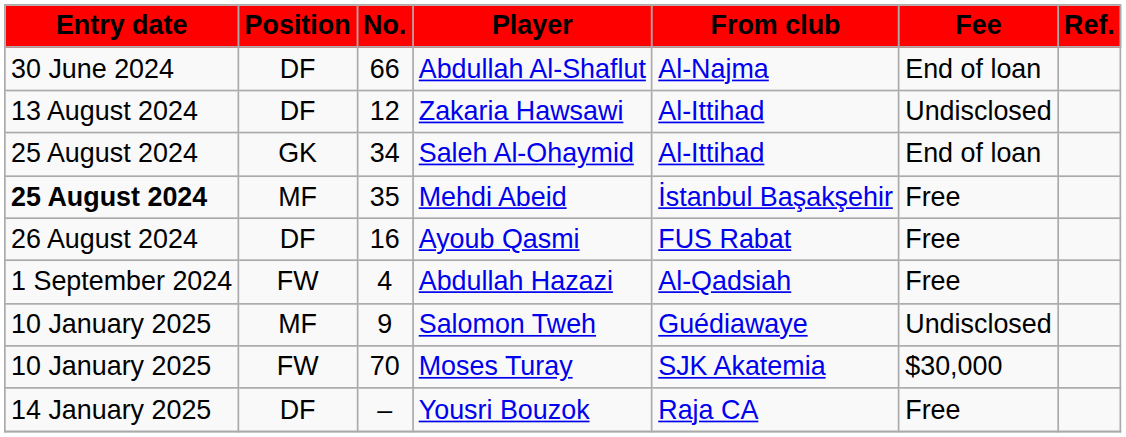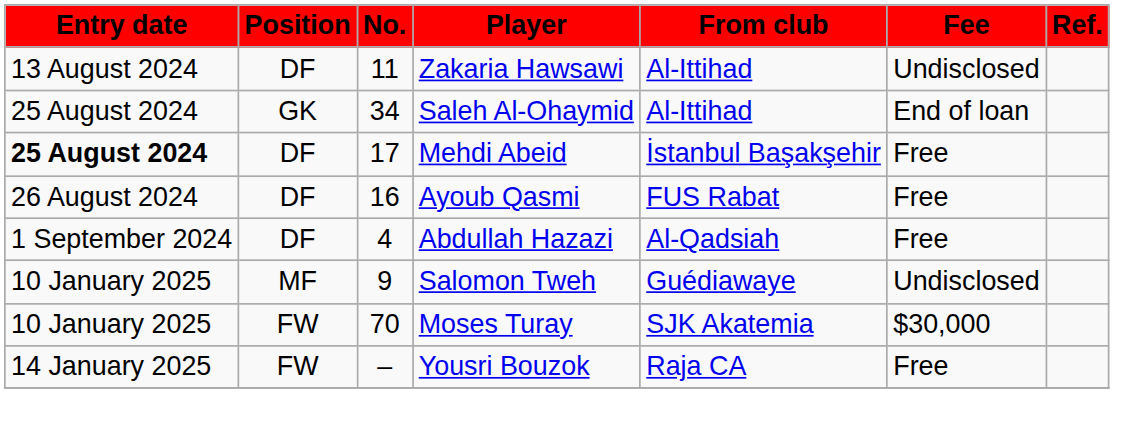- row: 30 June 2024 | DF | 66 | Abdullah Al-Shaflut | Al-Najma | End of loan
Zakaria Hawsawi | No.: 12 -> 11
Mehdi Abeid | Position: MF -> DF
Mehdi Abeid | No.: 35 -> 17
Abdullah Hazazi | Position: FW -> DF
Yousri Bouzok | Position: DF -> FW
